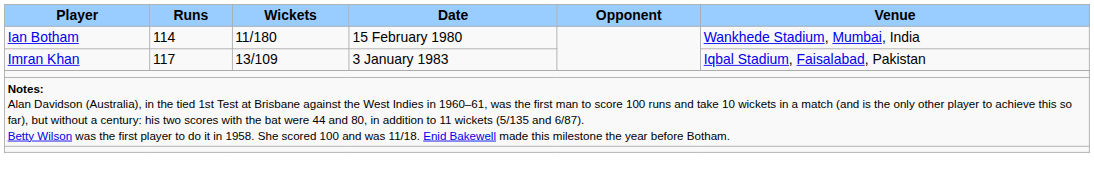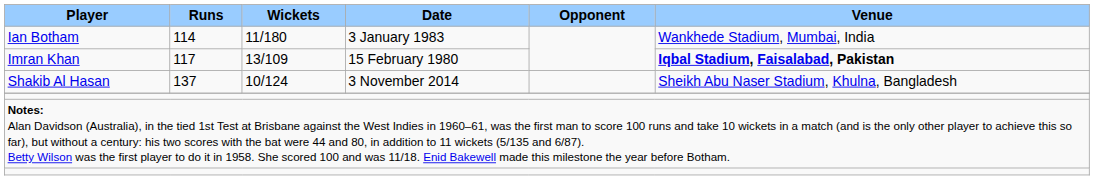Ian Botham | Date: 15 February 1980 -> 3 January 1983
Imran Khan | Date: 3 January 1983 -> 15 February 1980
Imran Khan | Venue: normal -> bold
+ row: Shakib Al Hasan | 137 | 10/124 | 3 November 2014 | Sheikh Abu Naser Stadium, Khulna, Bangladesh
